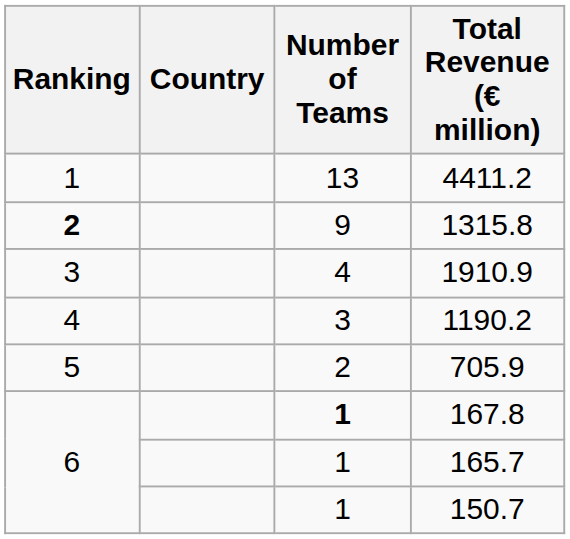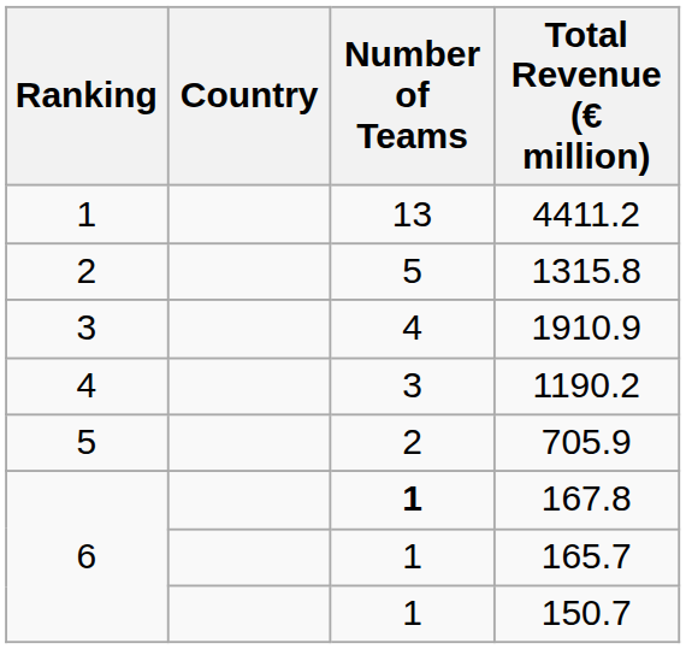1315.8 | Ranking: bold -> normal
1315.8 | Number of Teams: 9 -> 5
